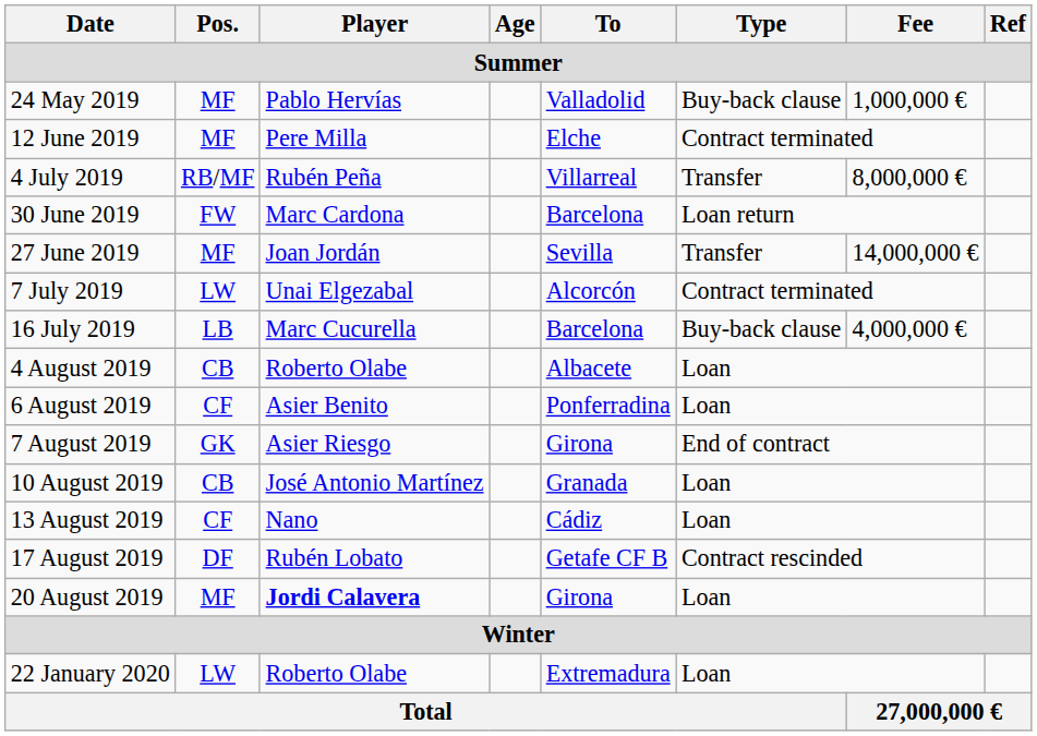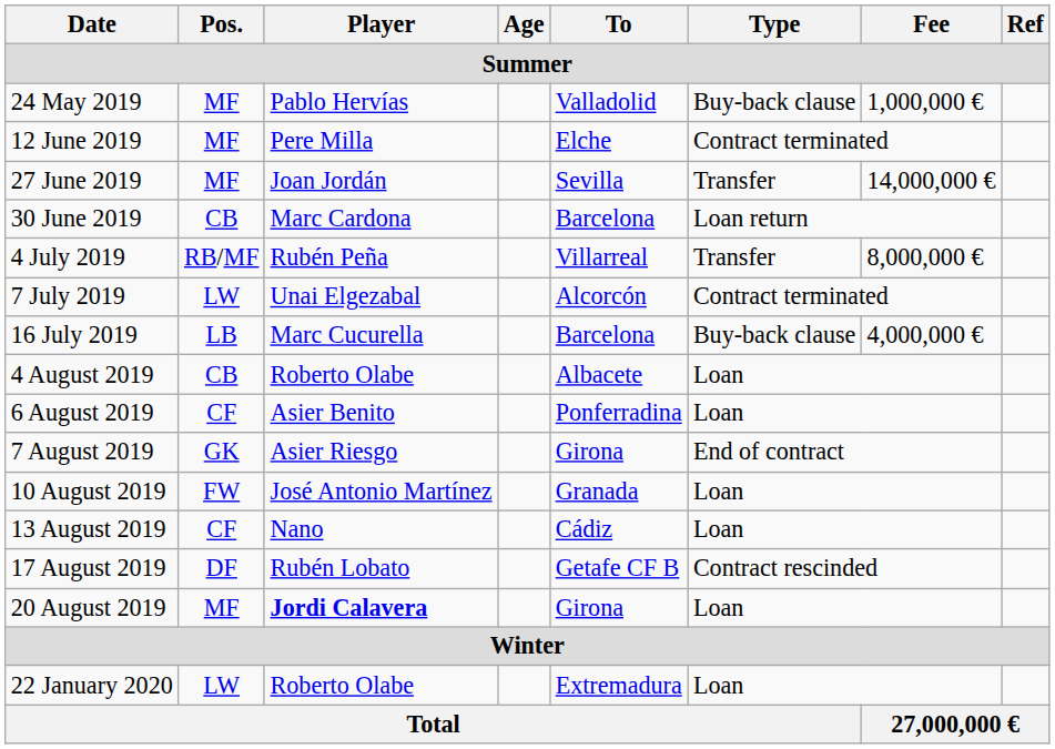rows swapped: 27 June 2019 <-> 4 July 2019
30 June 2019 | Pos.: FW -> CB
10 August 2019 | Pos.: CB -> FW
